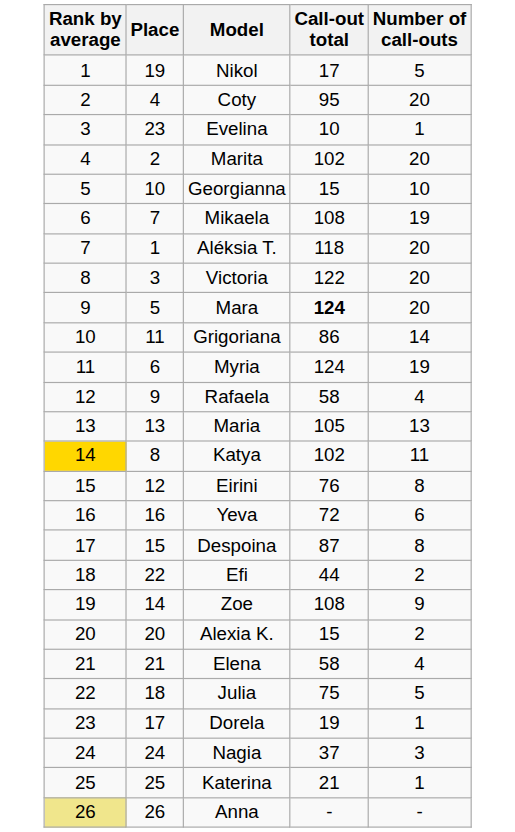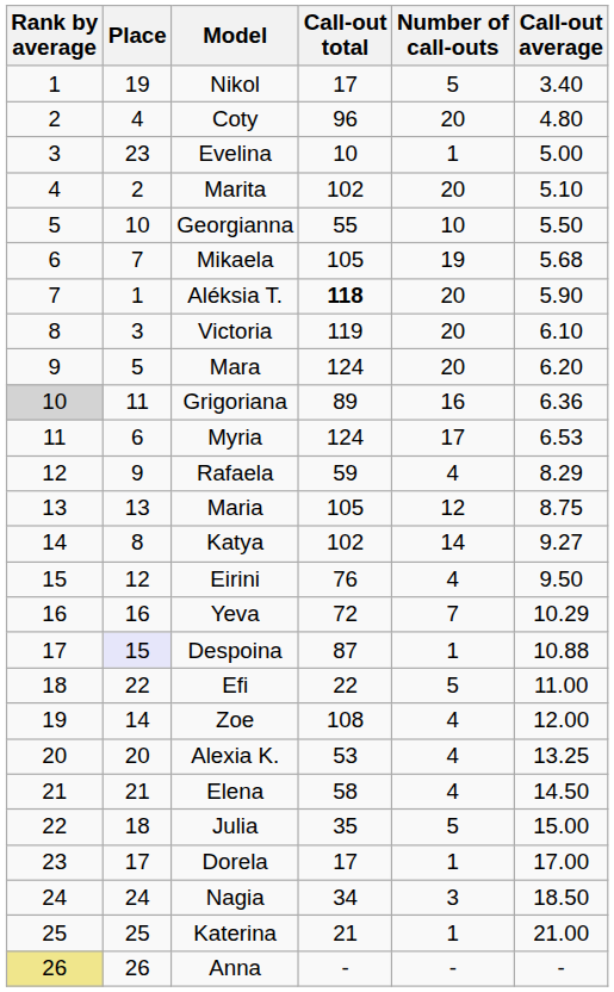+ column: Call-out average | 3.40 | 4.80 | 5.00 | 5.10 | 5.50 | 5.68 | 5.90 | 6.10 | 6.20 | 6.36 | 6.53 | 8.29 | 8.75 | 9.27 | 9.50 | 10.29 | 10.88 | 11.00 | 12.00 | 13.25 | 14.50 | 15.00 | 17.00 | 18.50 | 21.00 | -
Coty | Call-out total: 95 -> 96
Georgianna | Call-out total: 15 -> 55
Mikaela | Call-out total: 108 -> 105
Aléksia T. | Call-out total: normal -> bold
Victoria | Call-out total: 122 -> 119
Mara | Call-out total: bold -> normal
Grigoriana | Rank by average: no background -> lightgrey background
Grigoriana | Call-out total: 86 -> 89
Grigoriana | Number of call-outs: 14 -> 16
Myria | Number of call-outs: 19 -> 17
Rafaela | Call-out total: 58 -> 59
Maria | Number of call-outs: 13 -> 12
Katya | Rank by average: gold background -> no background
Katya | Number of call-outs: 11 -> 14
Eirini | Number of call-outs: 8 -> 4
Yeva | Number of call-outs: 6 -> 7
Despoina | Place: no background -> lavender background
Despoina | Number of call-outs: 8 -> 1
Efi | Call-out total: 44 -> 22
Efi | Number of call-outs: 2 -> 5
Zoe | Number of call-outs: 9 -> 4
Alexia K. | Call-out total: 15 -> 53
Alexia K. | Number of call-outs: 2 -> 4
Julia | Call-out total: 75 -> 35
Dorela | Call-out total: 19 -> 17
Nagia | Call-out total: 37 -> 34
